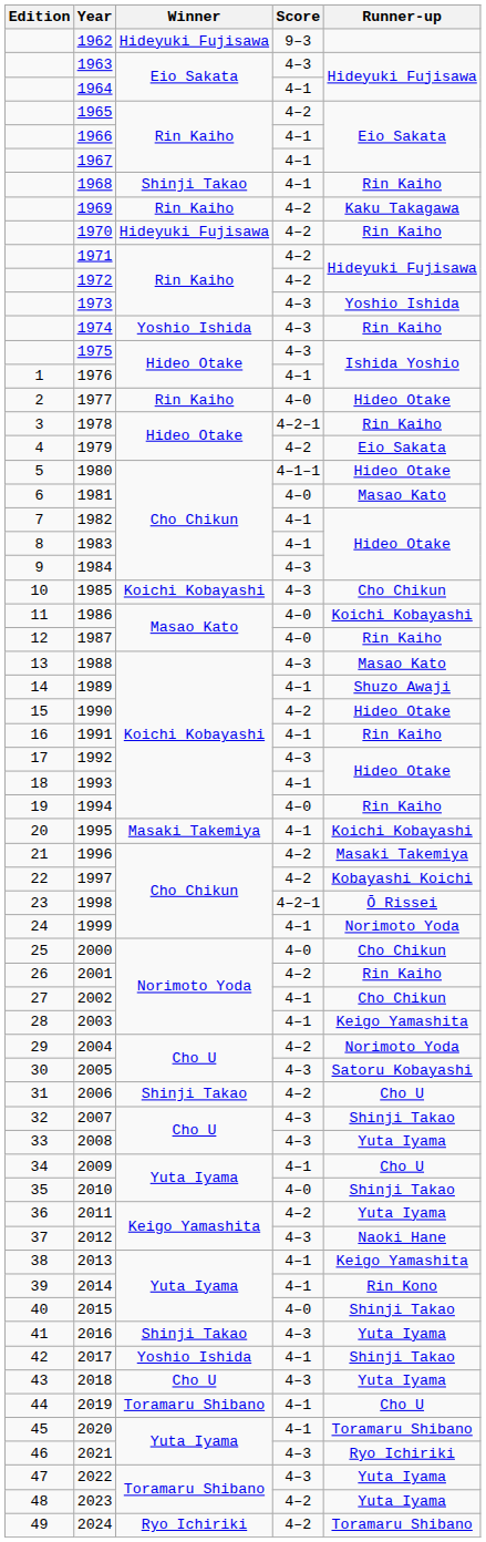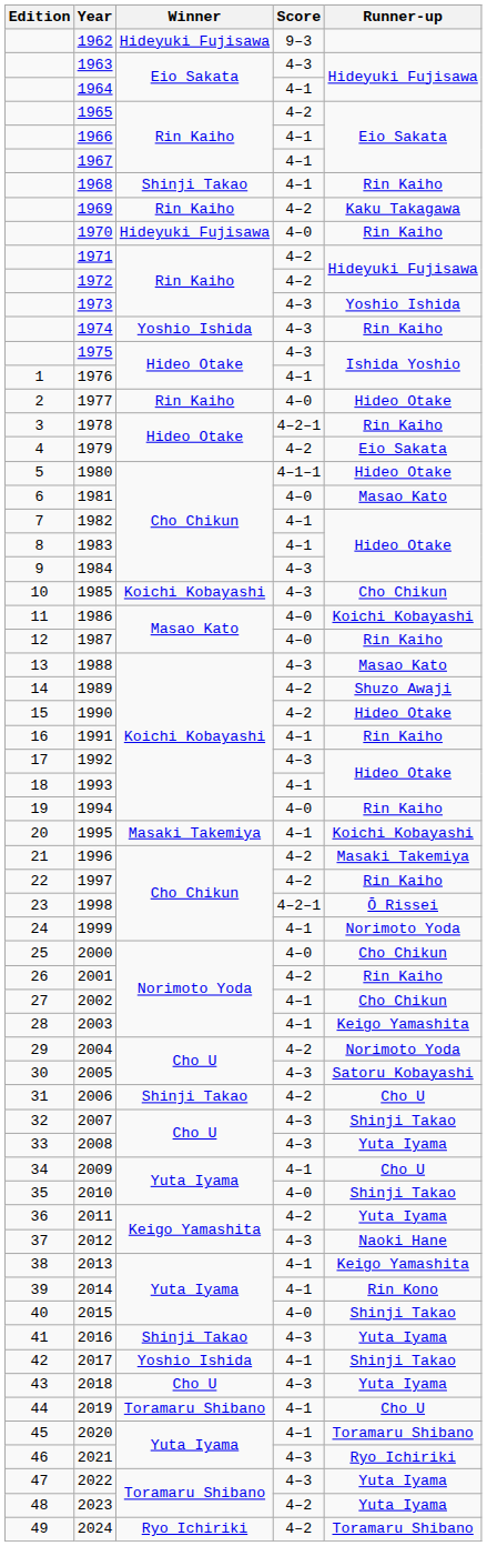1970 | Score: 4–2 -> 4–0
1989 | Score: 4–1 -> 4–2
1997 | Runner-up: Kobayashi Koichi -> Rin Kaiho
